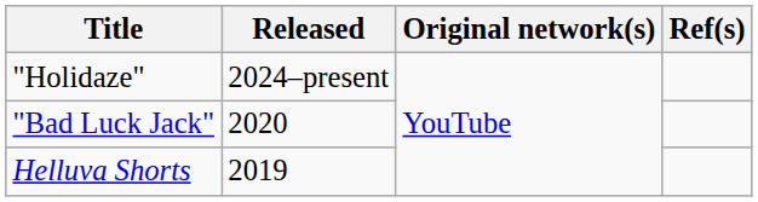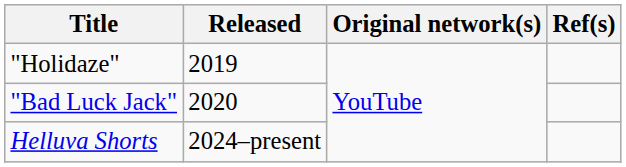"Holidaze" | Released: 2024–present -> 2019
Helluva Shorts | Released: 2019 -> 2024–present
